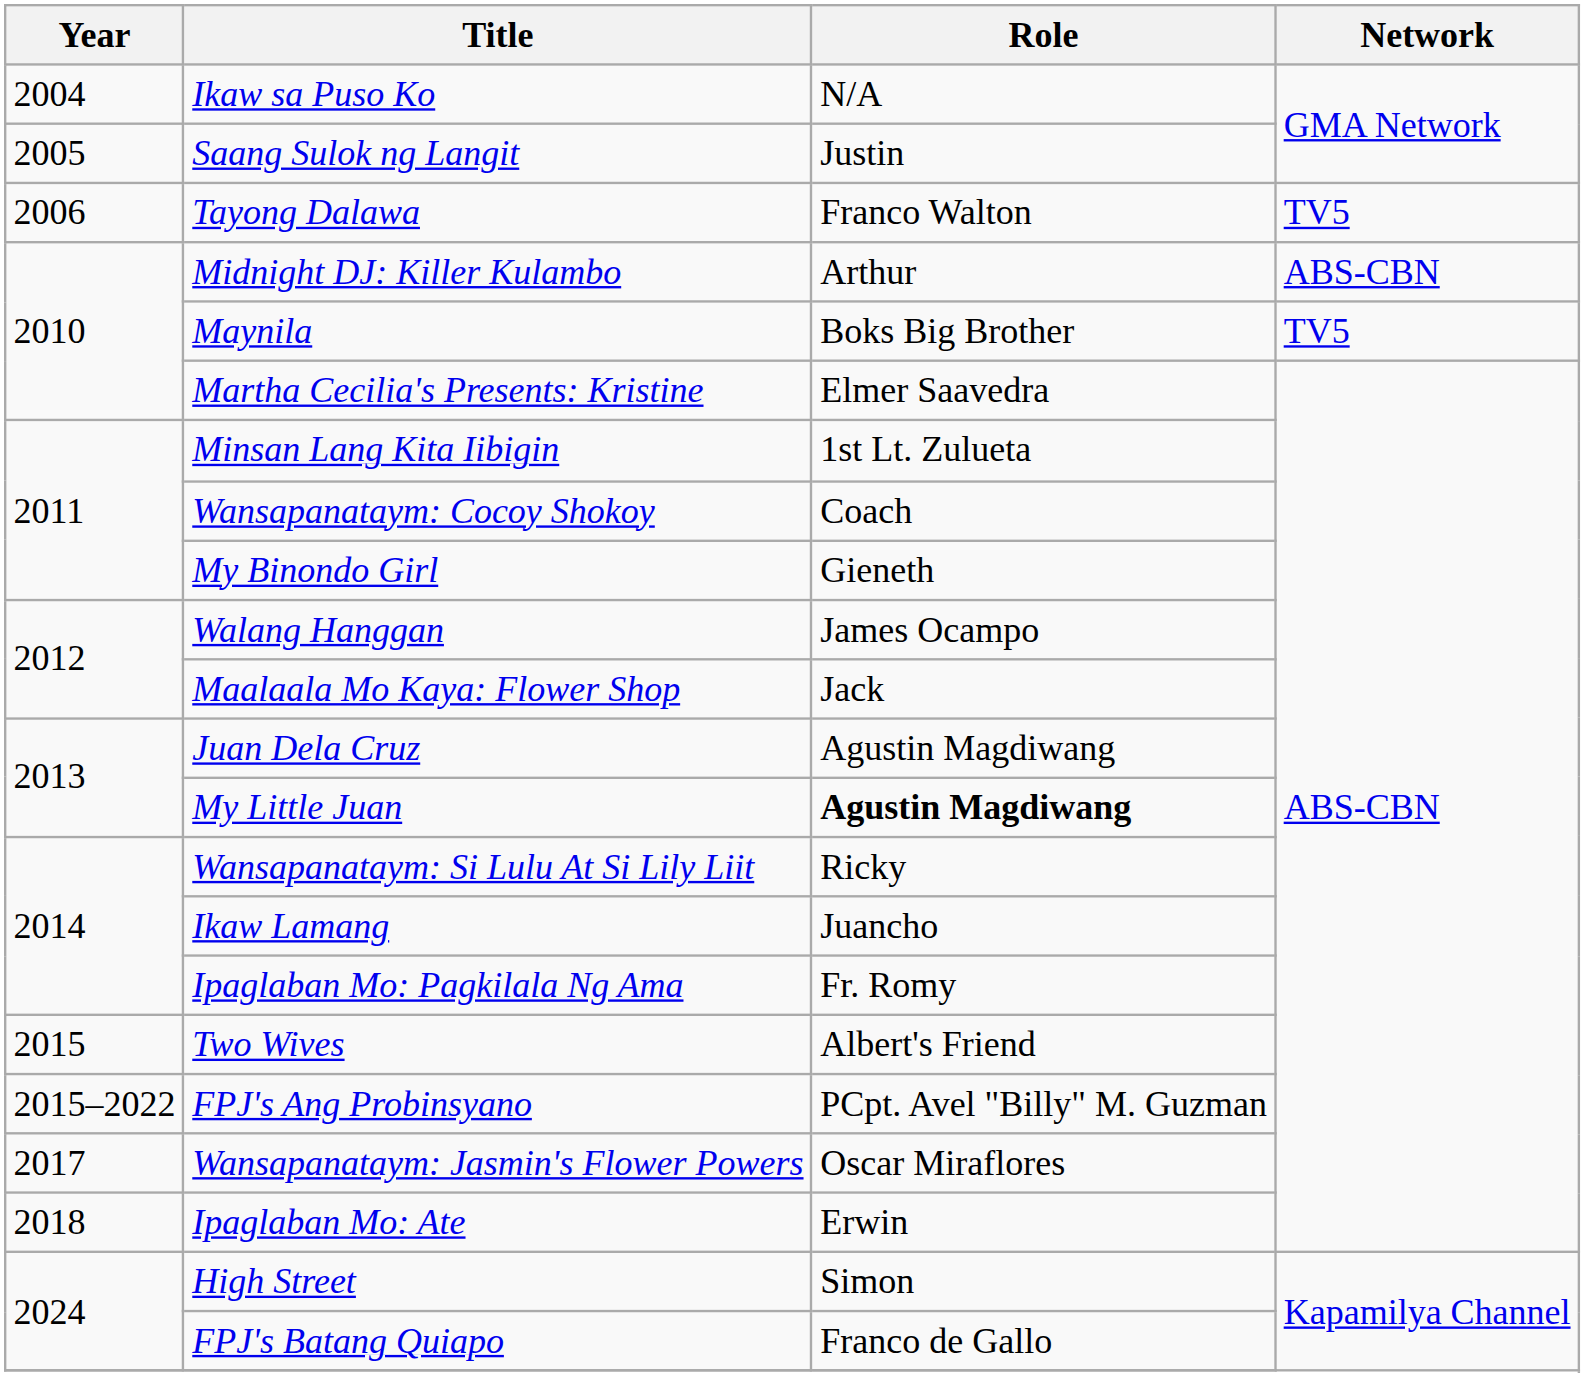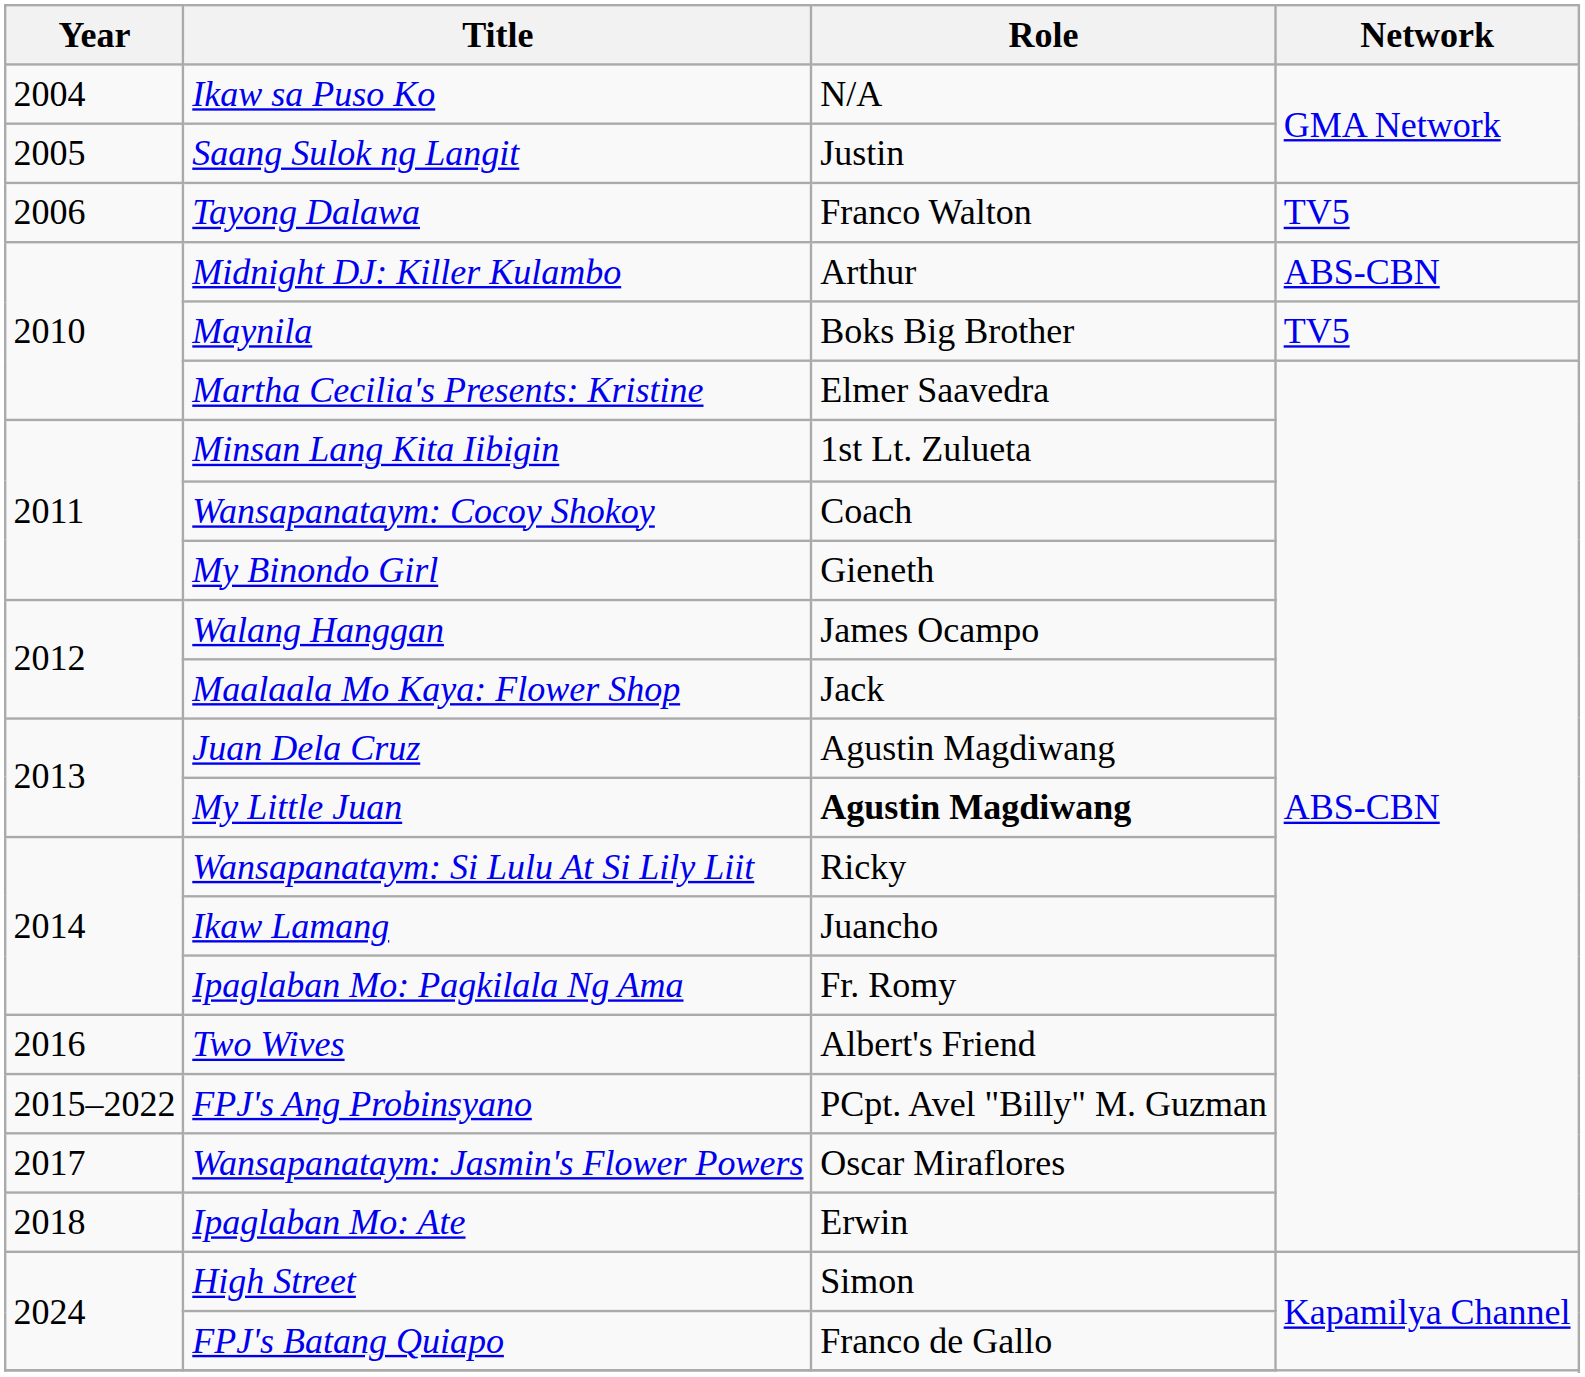Two Wives | Year: 2015 -> 2016
